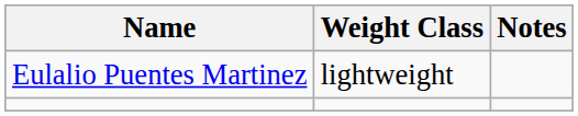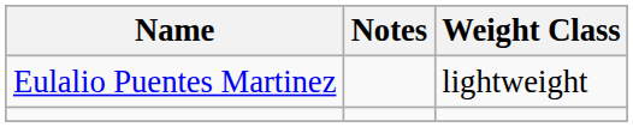columns swapped: Weight Class <-> Notes
